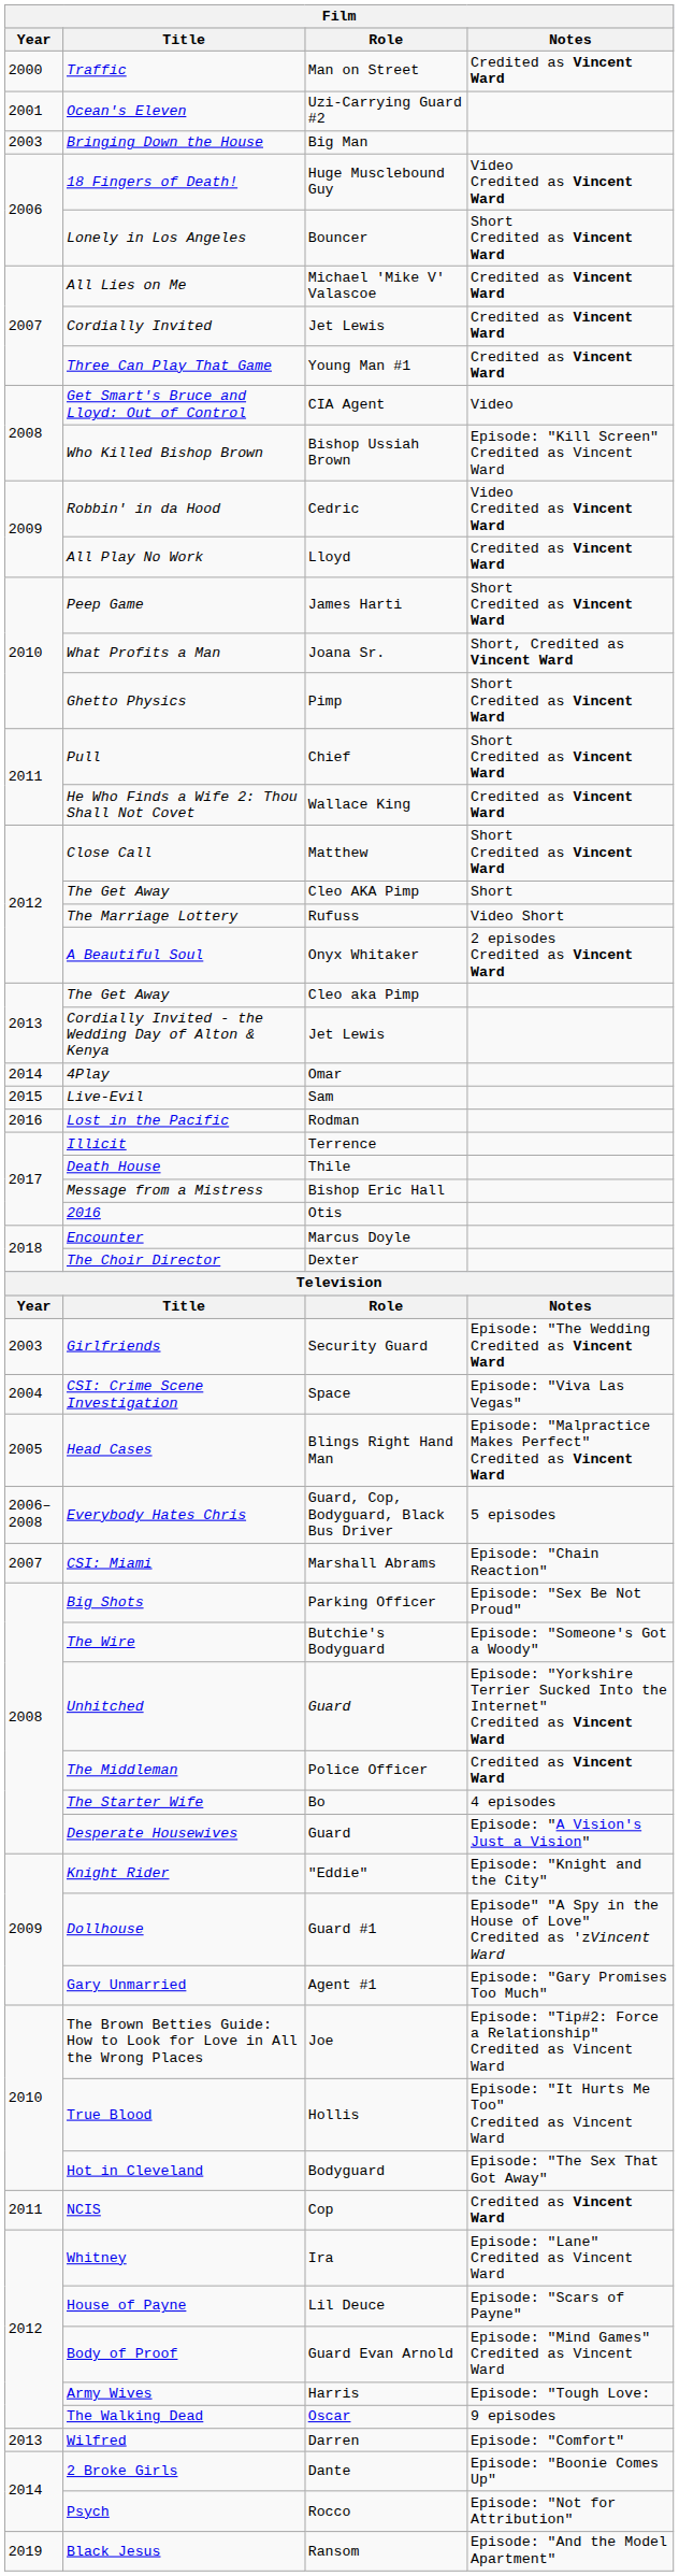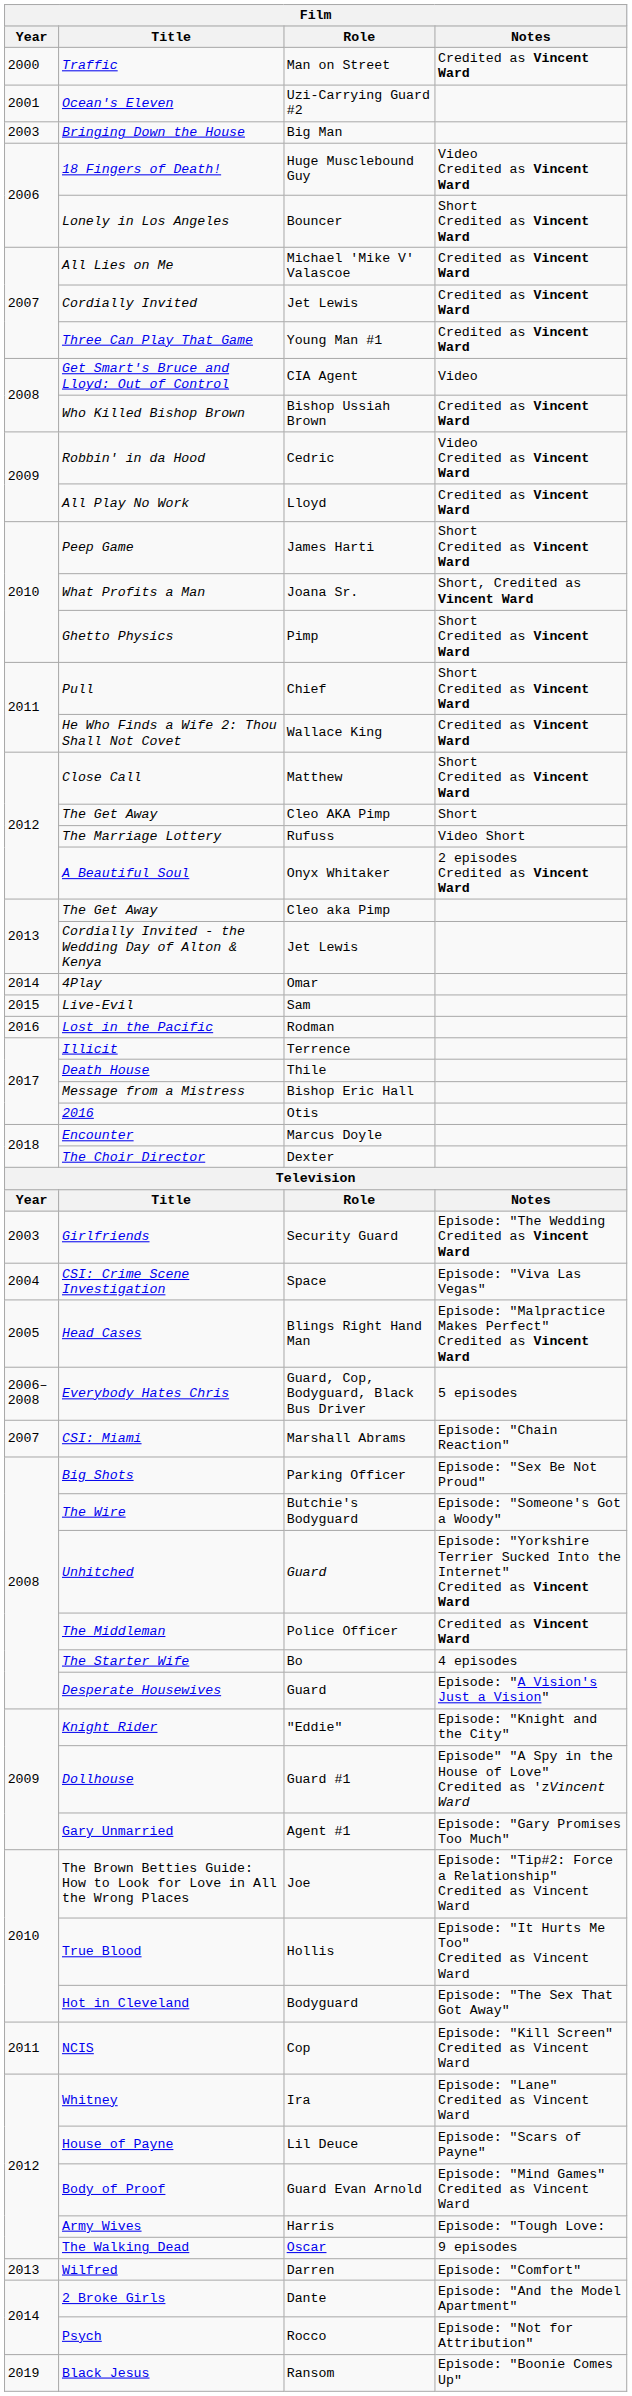Who Killed Bishop Brown | Notes: Episode: "Kill Screen" Credited as Vincent Ward -> Credited as Vincent Ward
NCIS | Notes: Credited as Vincent Ward -> Episode: "Kill Screen" Credited as Vincent Ward
2 Broke Girls | Notes: Episode: "Boonie Comes Up" -> Episode: "And the Model Apartment"
Black Jesus | Notes: Episode: "And the Model Apartment" -> Episode: "Boonie Comes Up"
